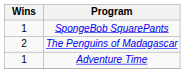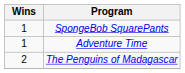rows swapped: The Penguins of Madagascar <-> Adventure Time
